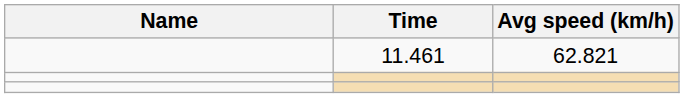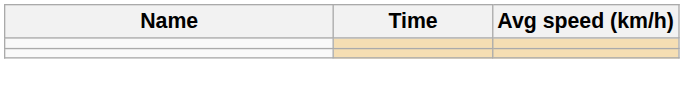- row: 11.461 | 62.821
